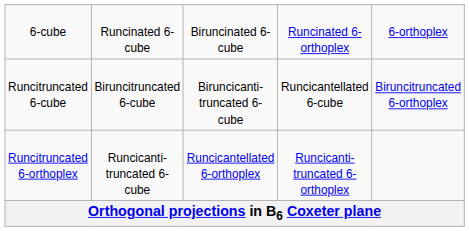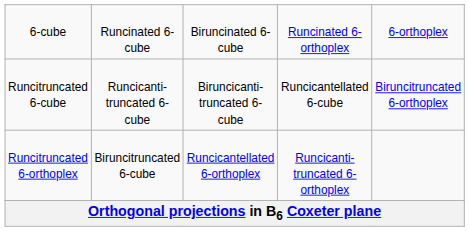Runcitruncated 6-cube | column 2: Biruncitruncated 6-cube -> Runcicanti-truncated 6-cube
Runcitruncated 6-orthoplex | column 2: Runcicanti-truncated 6-cube -> Biruncitruncated 6-cube
